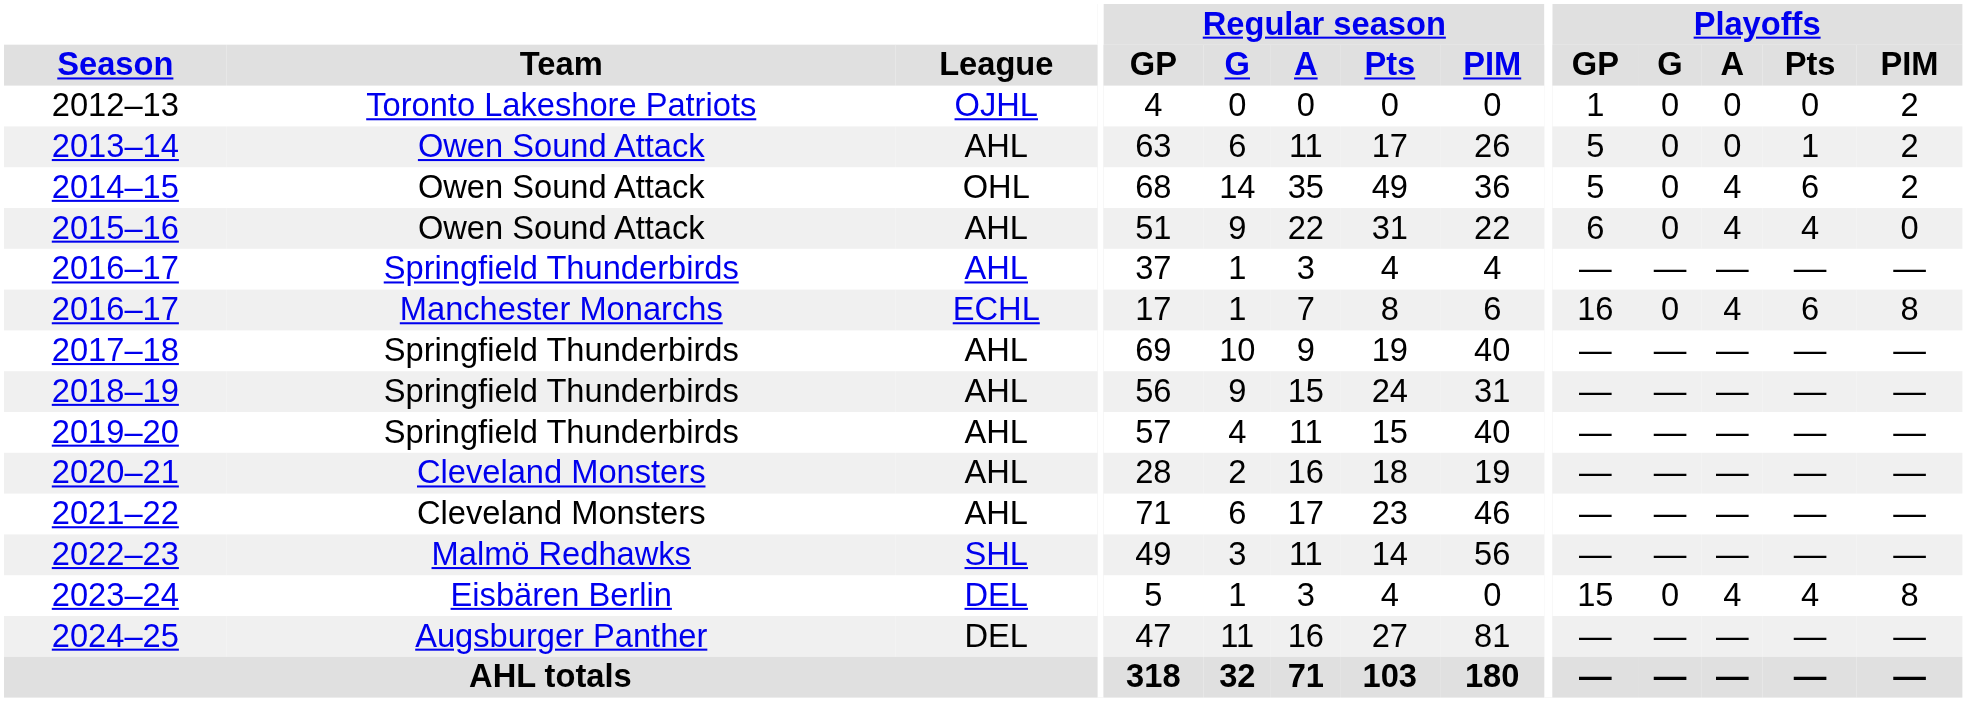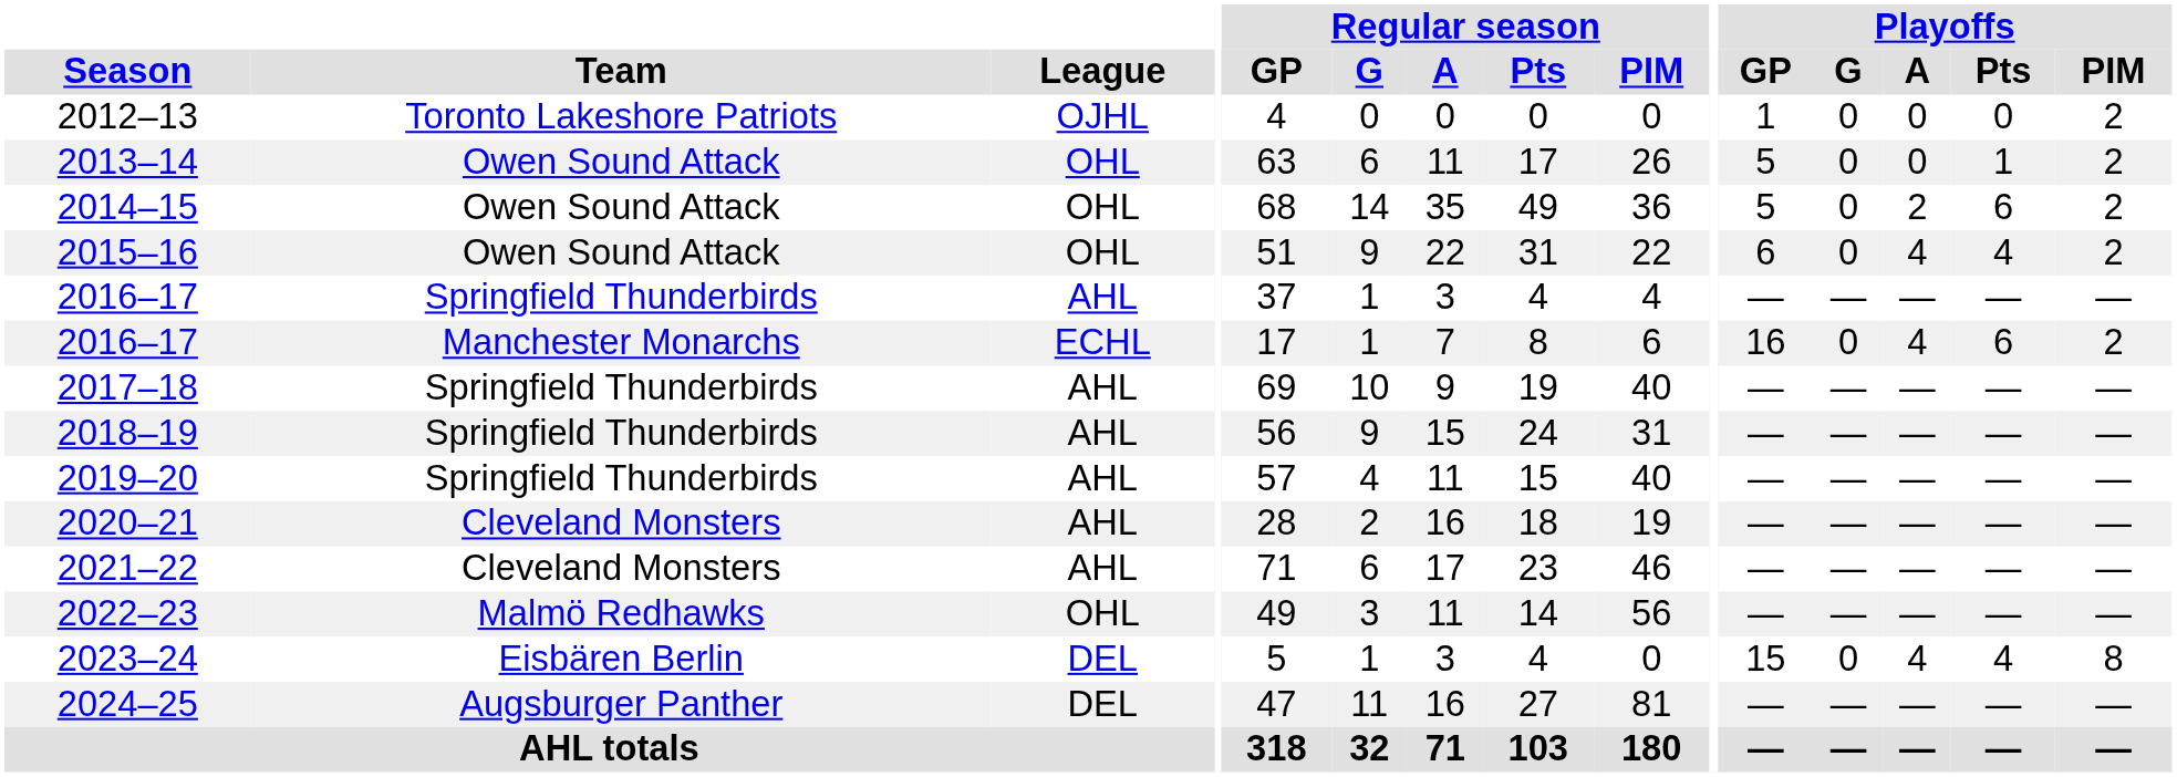2013–14 | League: AHL -> OHL
2014–15 | Playoffs / A: 4 -> 2
2015–16 | League: AHL -> OHL
2015–16 | Playoffs / PIM: 0 -> 2
2016–17 / Manchester Monarchs | Playoffs / PIM: 8 -> 2
2022–23 | League: SHL -> OHL
